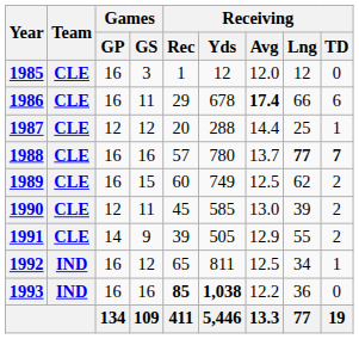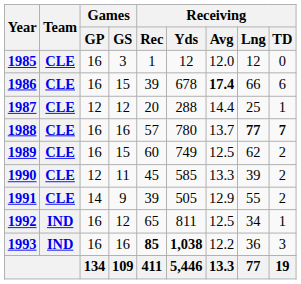1986 | Games / GS: 11 -> 15
1986 | Receiving / Rec: 29 -> 39
1990 | Receiving / Avg: 13.0 -> 13.3
1993 | Receiving / TD: 0 -> 3
